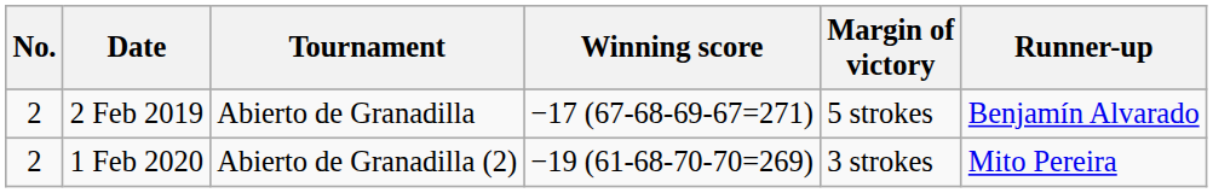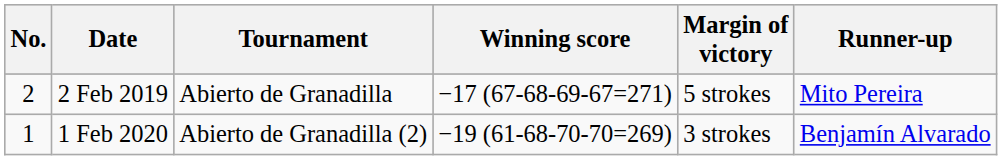2 Feb 2019 | Runner-up: Benjamín Alvarado -> Mito Pereira
1 Feb 2020 | No.: 2 -> 1
1 Feb 2020 | Runner-up: Mito Pereira -> Benjamín Alvarado
